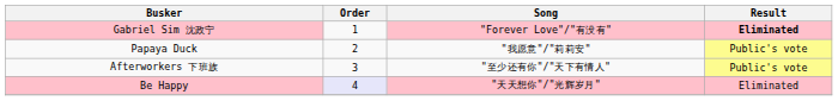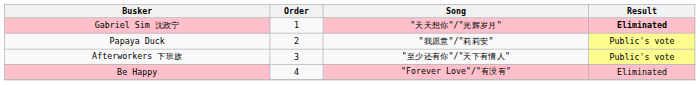Gabriel Sim 沈政宁 | Song: "Forever Love"/"有没有" -> "天天想你"/"光辉岁月"
Be Happy | Order: lavender background -> no background
Be Happy | Song: "天天想你"/"光辉岁月" -> "Forever Love"/"有没有"
